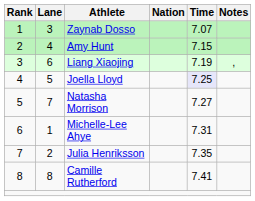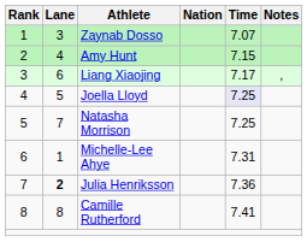Liang Xiaojing | Time: 7.19 -> 7.17
Natasha Morrison | Time: 7.27 -> 7.25
Julia Henriksson | Lane: normal -> bold
Julia Henriksson | Time: 7.35 -> 7.36
